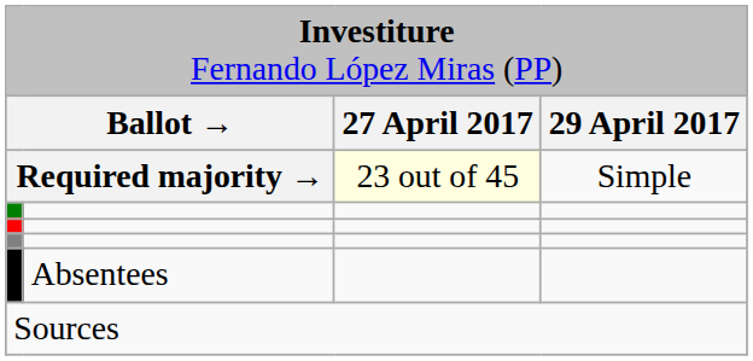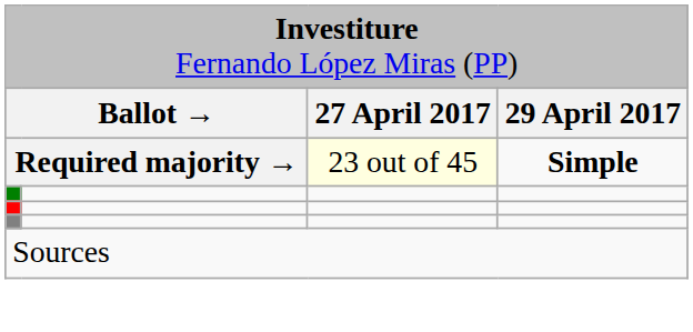Required majority → | column 4: normal -> bold
- row: Absentees
